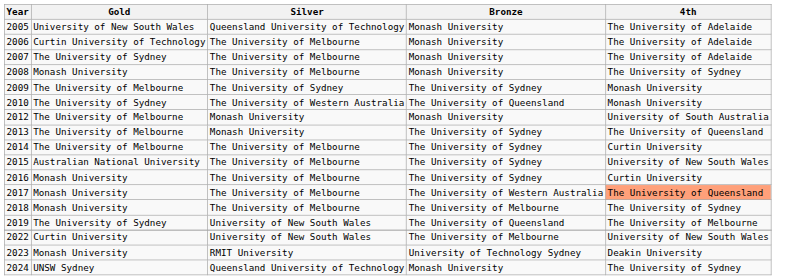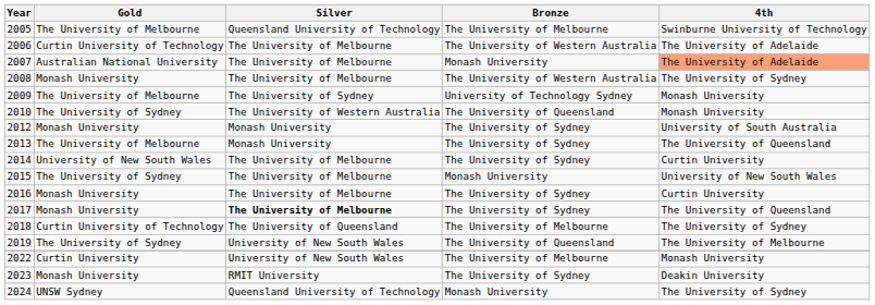2005 | Gold: University of New South Wales -> The University of Melbourne
2005 | Bronze: Monash University -> The University of Melbourne
2005 | 4th: The University of Adelaide -> Swinburne University of Technology
2006 | Bronze: Monash University -> The University of Western Australia
2007 | Gold: The University of Sydney -> Australian National University
2007 | 4th: no background -> lightsalmon background
2008 | Bronze: Monash University -> The University of Western Australia
2009 | Bronze: The University of Sydney -> University of Technology Sydney
2012 | Gold: The University of Melbourne -> Monash University
2012 | Bronze: Monash University -> The University of Sydney
2014 | Gold: The University of Melbourne -> University of New South Wales
2015 | Gold: Australian National University -> The University of Sydney
2015 | Bronze: The University of Sydney -> Monash University
2017 | Silver: normal -> bold
2017 | Bronze: The University of Western Australia -> The University of Sydney
2017 | 4th: lightsalmon background -> no background
2018 | Gold: Monash University -> Curtin University of Technology
2018 | Silver: The University of Melbourne -> The University of Queensland
2022 | 4th: University of New South Wales -> Monash University
2023 | Bronze: University of Technology Sydney -> The University of Sydney
